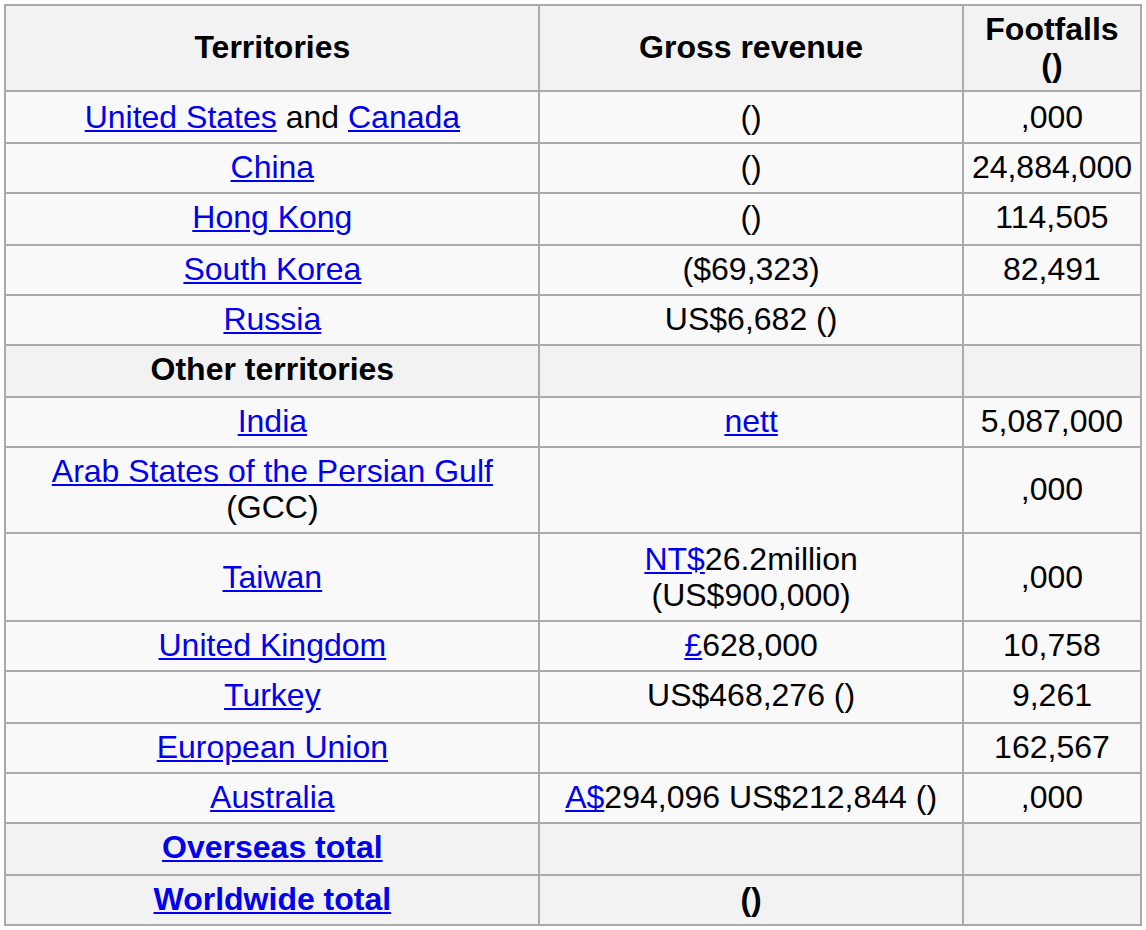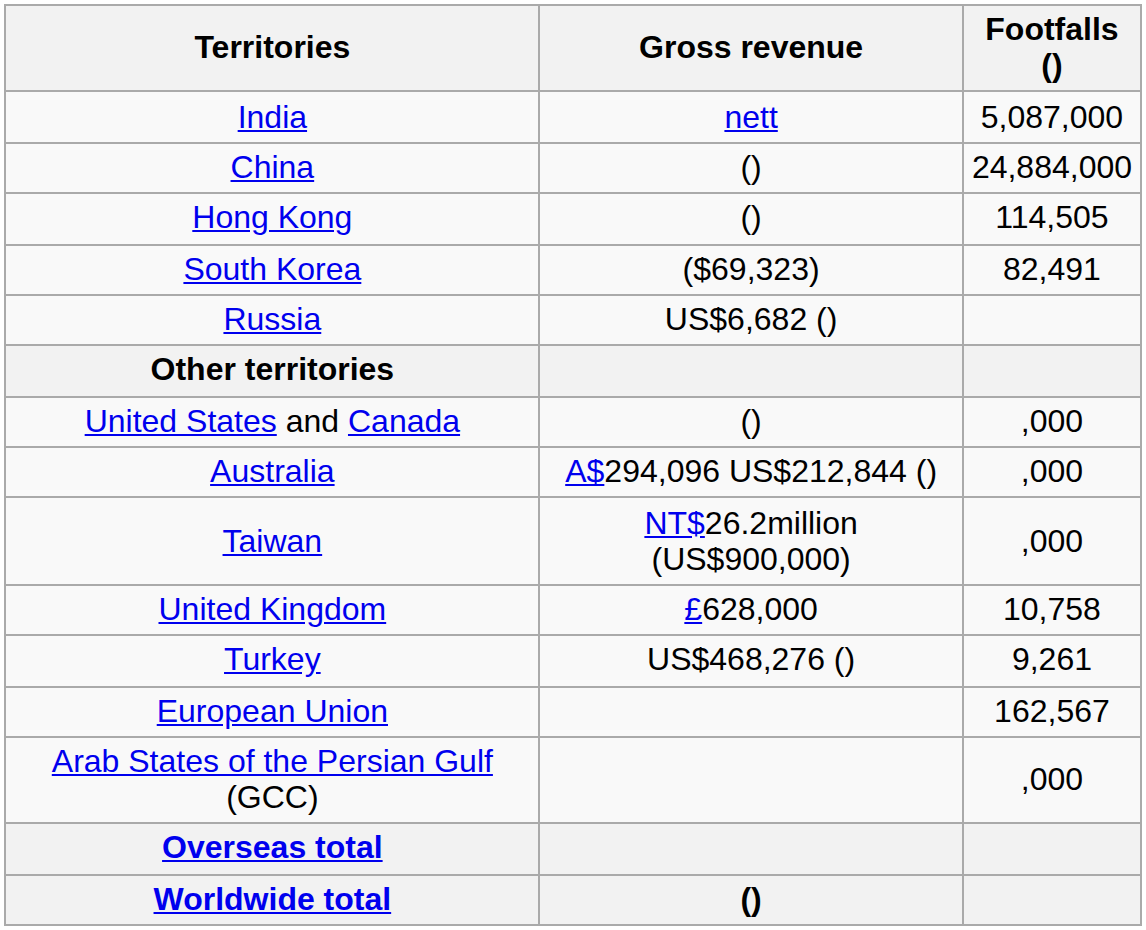rows swapped: India <-> United States and Canada
rows swapped: Arab States of the Persian Gulf (GCC) <-> Australia
